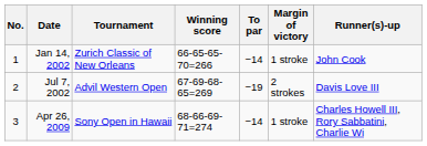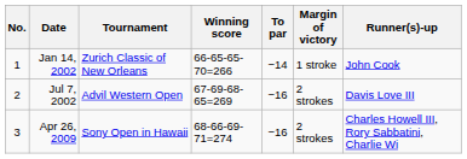Jul 7, 2002 | To par: −19 -> −16
Apr 26, 2009 | To par: −14 -> −16
Apr 26, 2009 | Margin of victory: 1 stroke -> 2 strokes
